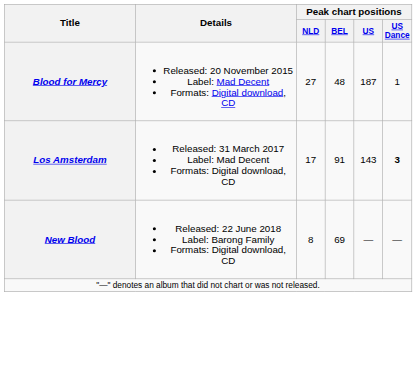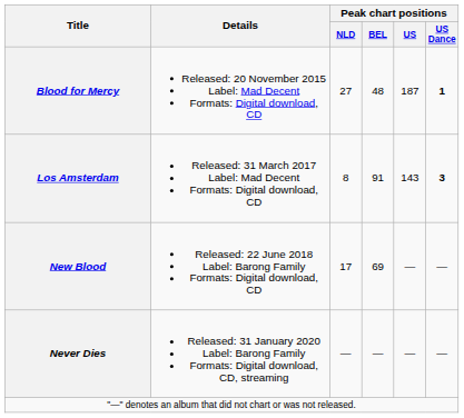Blood for Mercy | Peak chart positions / US Dance: normal -> bold
Los Amsterdam | Peak chart positions / NLD: 17 -> 8
New Blood | Peak chart positions / NLD: 8 -> 17
+ row: Never Dies | Released: 31 January 2020 Label: Barong Family Formats: Digital download, CD, streaming | — | — | — | —
